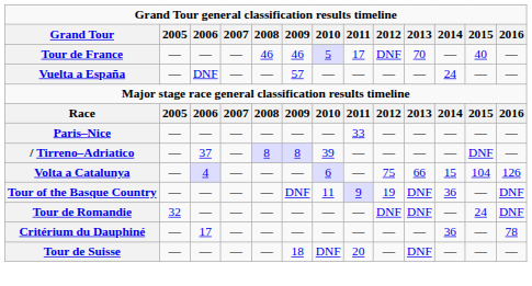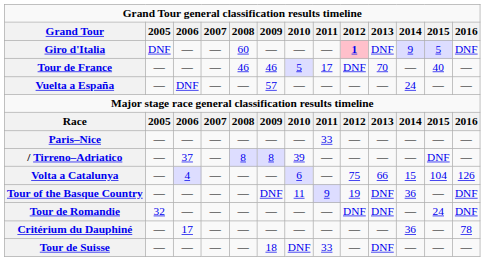+ row: Giro d'Italia | DNF | — | — | 60 | — | — | — | 1 | DNF | 9 | 5 | DNF
Tour de Suisse | 2011: 20 -> 33
